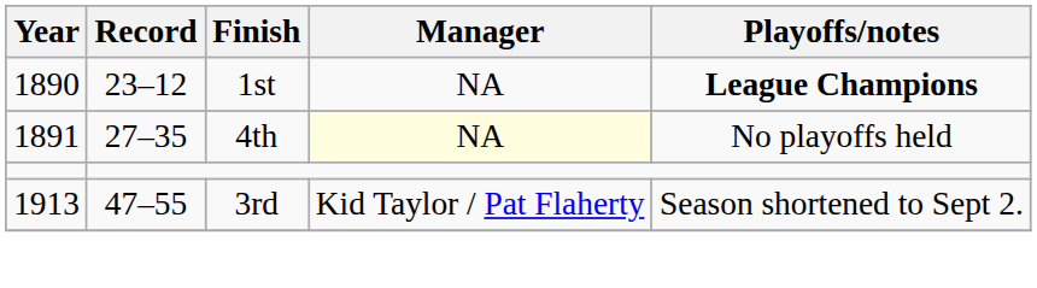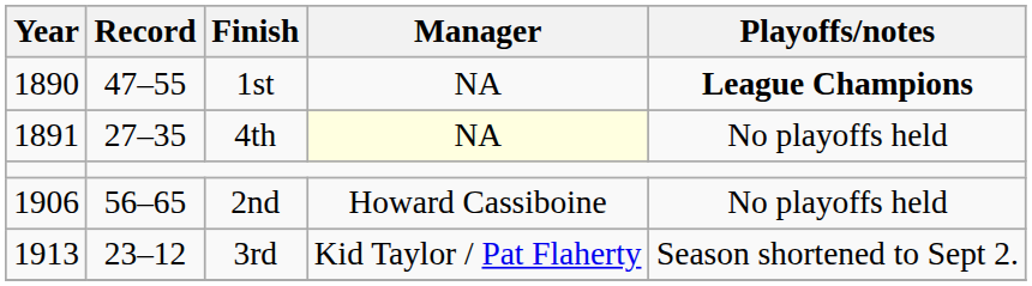1st | Record: 23–12 -> 47–55
+ row: 1906 | 56–65 | 2nd | Howard Cassiboine | No playoffs held
3rd | Record: 47–55 -> 23–12
